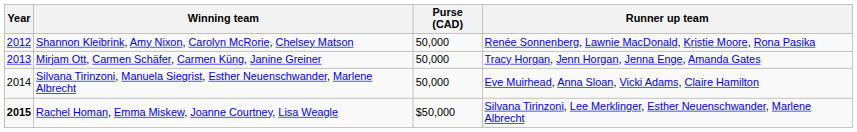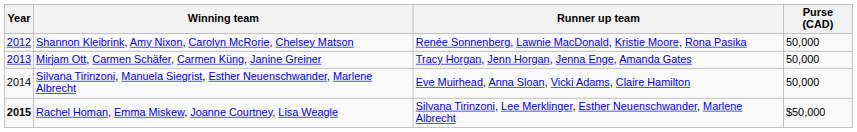columns swapped: Runner up team <-> Purse (CAD)
